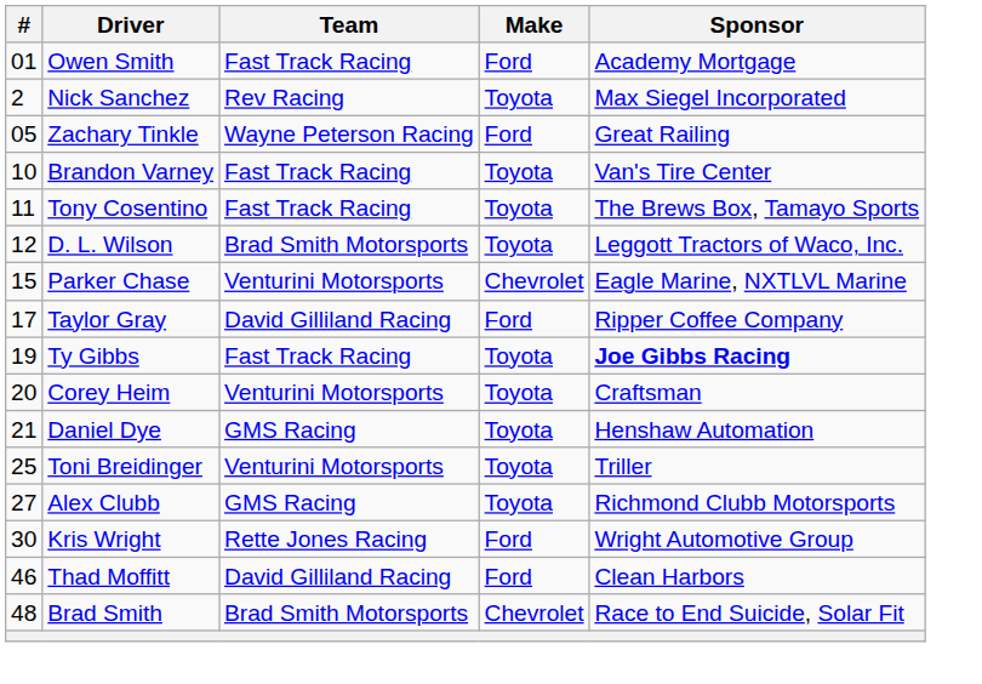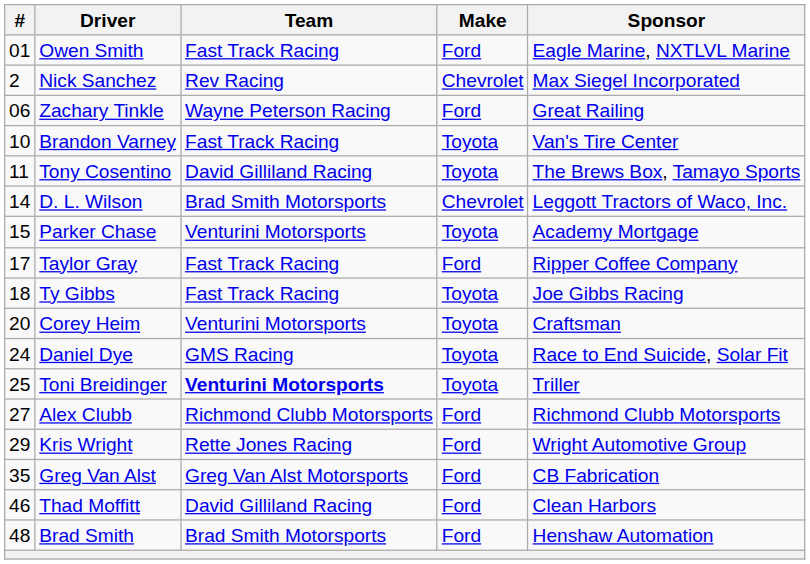Owen Smith | Sponsor: Academy Mortgage -> Eagle Marine, NXTLVL Marine
Nick Sanchez | Make: Toyota -> Chevrolet
Zachary Tinkle | #: 05 -> 06
Tony Cosentino | Team: Fast Track Racing -> David Gilliland Racing
D. L. Wilson | #: 12 -> 14
D. L. Wilson | Make: Toyota -> Chevrolet
Parker Chase | Make: Chevrolet -> Toyota
Parker Chase | Sponsor: Eagle Marine, NXTLVL Marine -> Academy Mortgage
Taylor Gray | Team: David Gilliland Racing -> Fast Track Racing
Ty Gibbs | #: 19 -> 18
Ty Gibbs | Sponsor: bold -> normal
Daniel Dye | #: 21 -> 24
Daniel Dye | Sponsor: Henshaw Automation -> Race to End Suicide, Solar Fit
Toni Breidinger | Team: normal -> bold
Alex Clubb | Team: GMS Racing -> Richmond Clubb Motorsports
Alex Clubb | Make: Toyota -> Ford
Kris Wright | #: 30 -> 29
+ row: 35 | Greg Van Alst | Greg Van Alst Motorsports | Ford | CB Fabrication
Brad Smith | Make: Chevrolet -> Ford
Brad Smith | Sponsor: Race to End Suicide, Solar Fit -> Henshaw Automation
